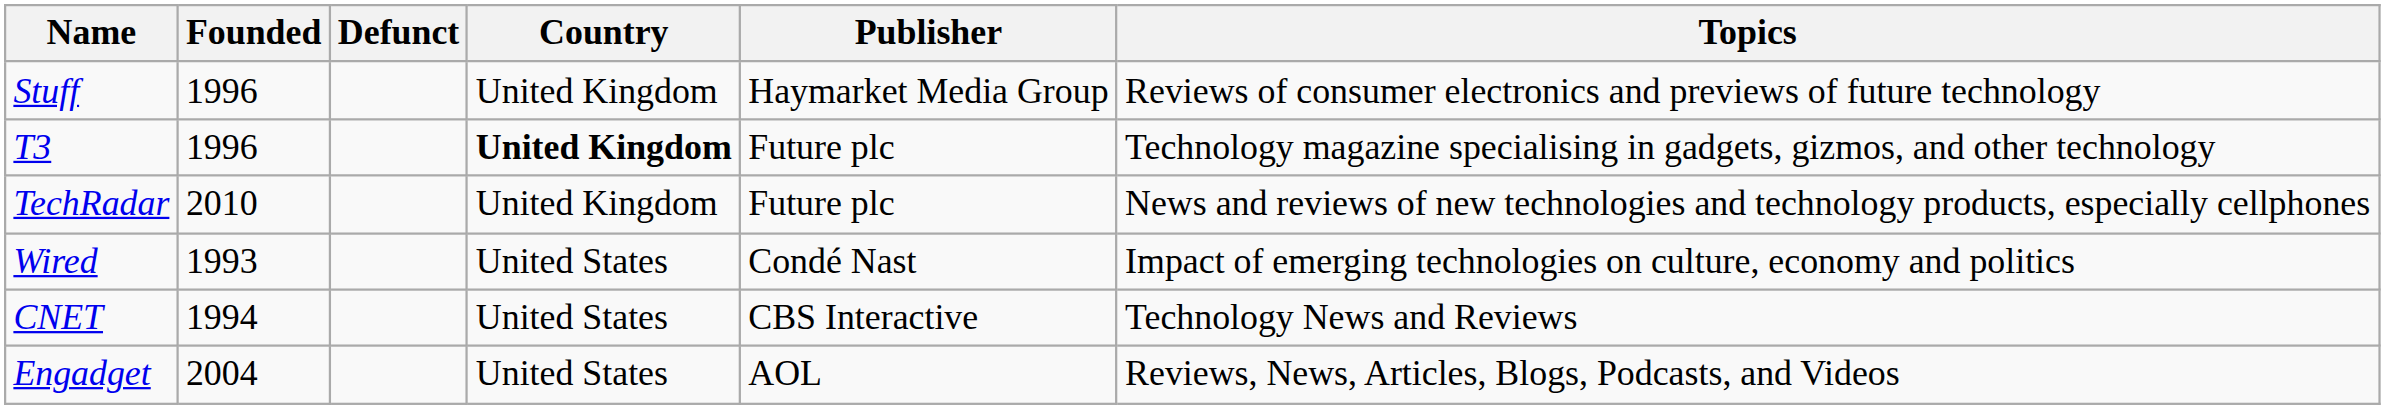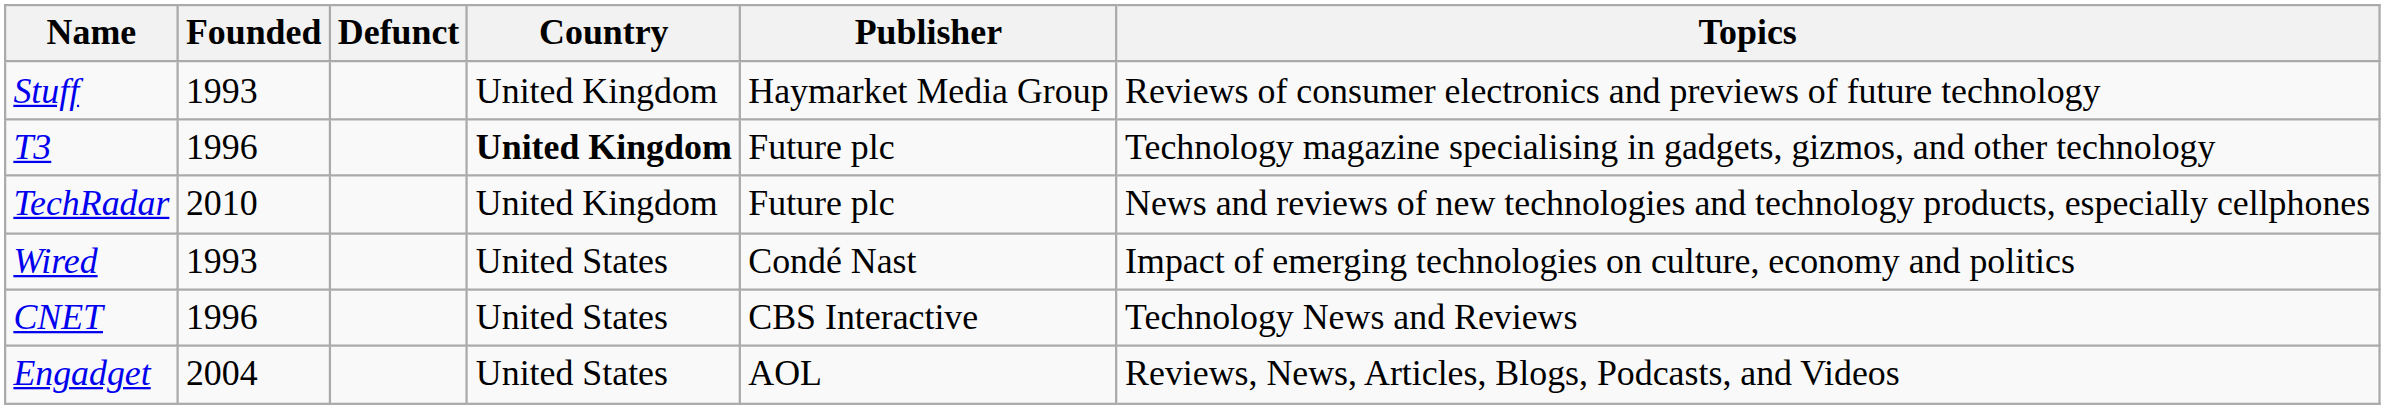Stuff | Founded: 1996 -> 1993
CNET | Founded: 1994 -> 1996
